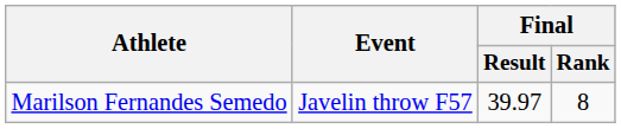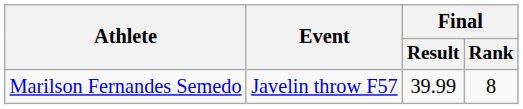Marilson Fernandes Semedo | Final / Result: 39.97 -> 39.99
